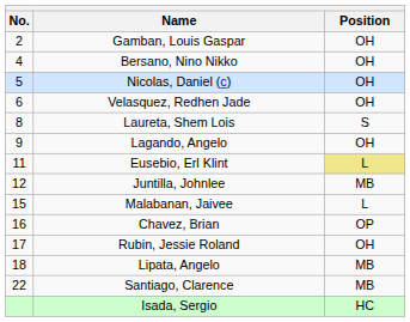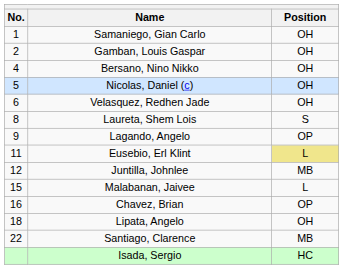+ row: 1 | Samaniego, Gian Carlo | OH
Lagando, Angelo | Position: OH -> OP
- row: 17 | Rubin, Jessie Roland | OH
Lipata, Angelo | Position: MB -> OH
